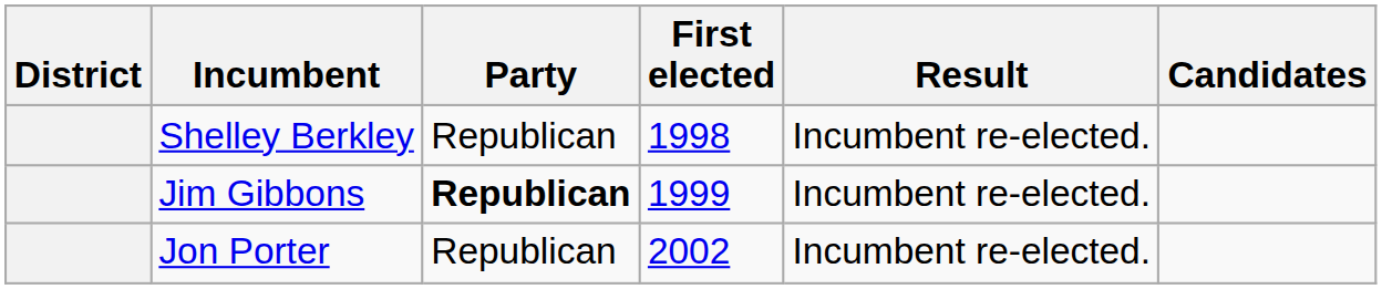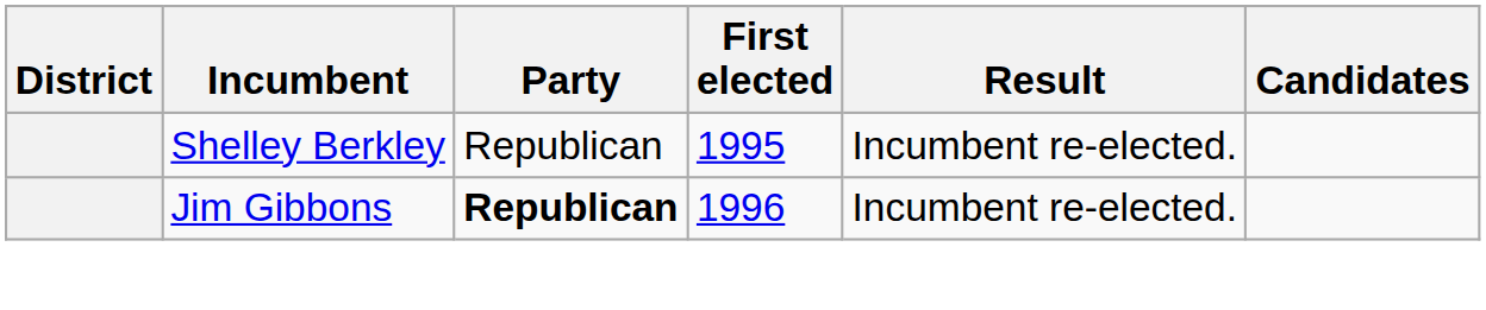Shelley Berkley | First elected: 1998 -> 1995
Jim Gibbons | First elected: 1999 -> 1996
- row: Jon Porter | Republican | 2002 | Incumbent re-elected.
